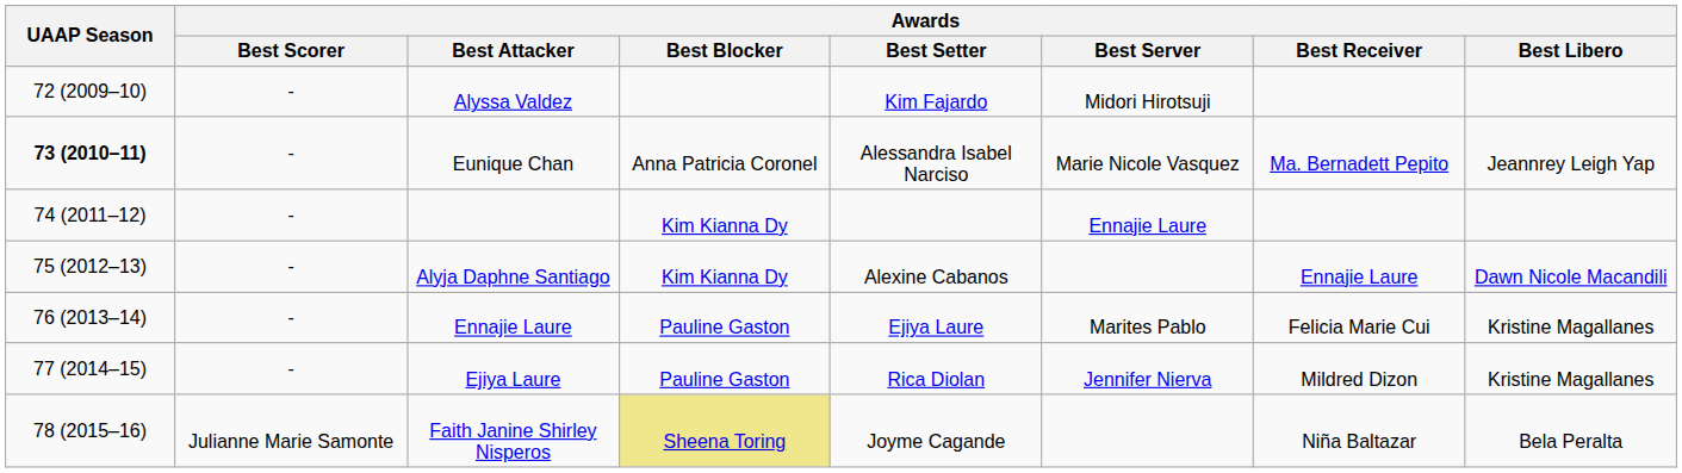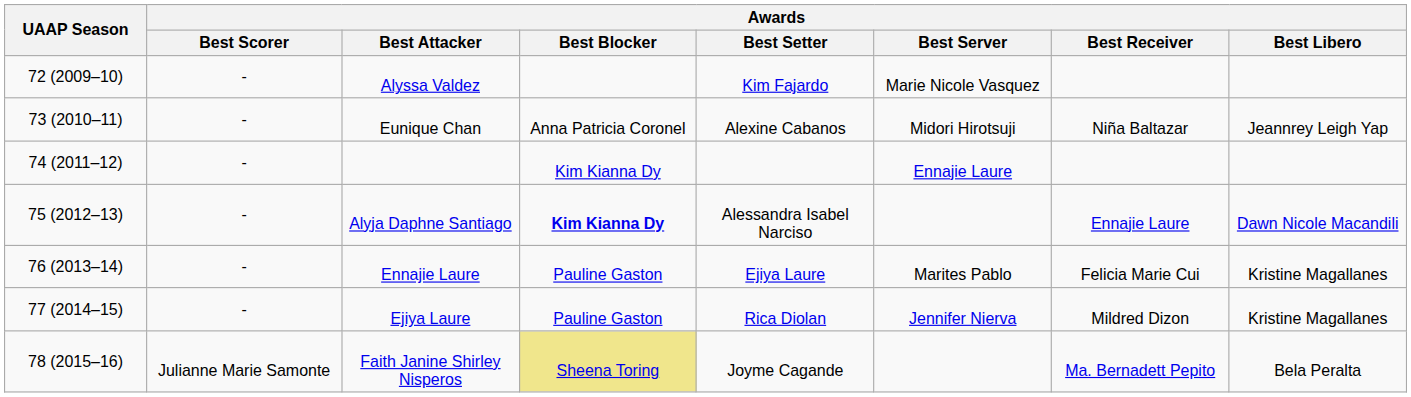Alyssa Valdez | Awards / Best Server: Midori Hirotsuji -> Marie Nicole Vasquez
Eunique Chan | UAAP Season: bold -> normal
Eunique Chan | Awards / Best Setter: Alessandra Isabel Narciso -> Alexine Cabanos
Eunique Chan | Awards / Best Server: Marie Nicole Vasquez -> Midori Hirotsuji
Eunique Chan | Awards / Best Receiver: Ma. Bernadett Pepito -> Niña Baltazar
Alyja Daphne Santiago | Awards / Best Blocker: normal -> bold
Alyja Daphne Santiago | Awards / Best Setter: Alexine Cabanos -> Alessandra Isabel Narciso
Faith Janine Shirley Nisperos | Awards / Best Receiver: Niña Baltazar -> Ma. Bernadett Pepito
